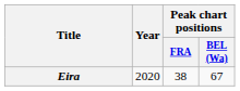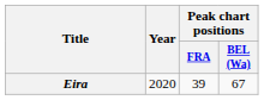Eira | Peak chart positions / FRA: 38 -> 39
